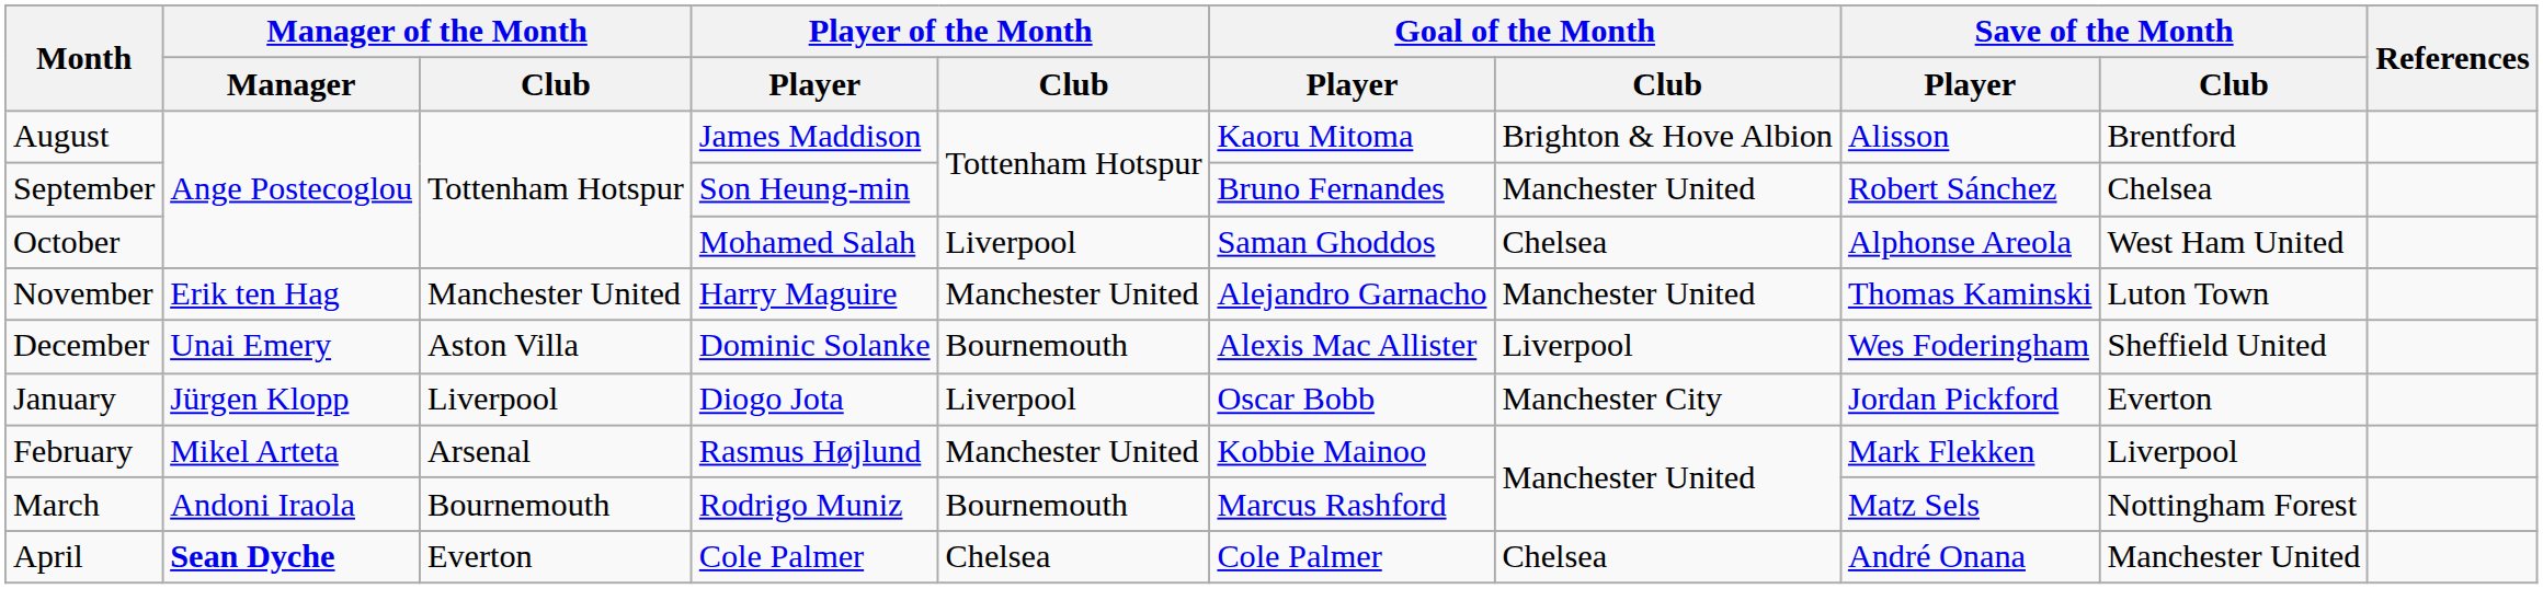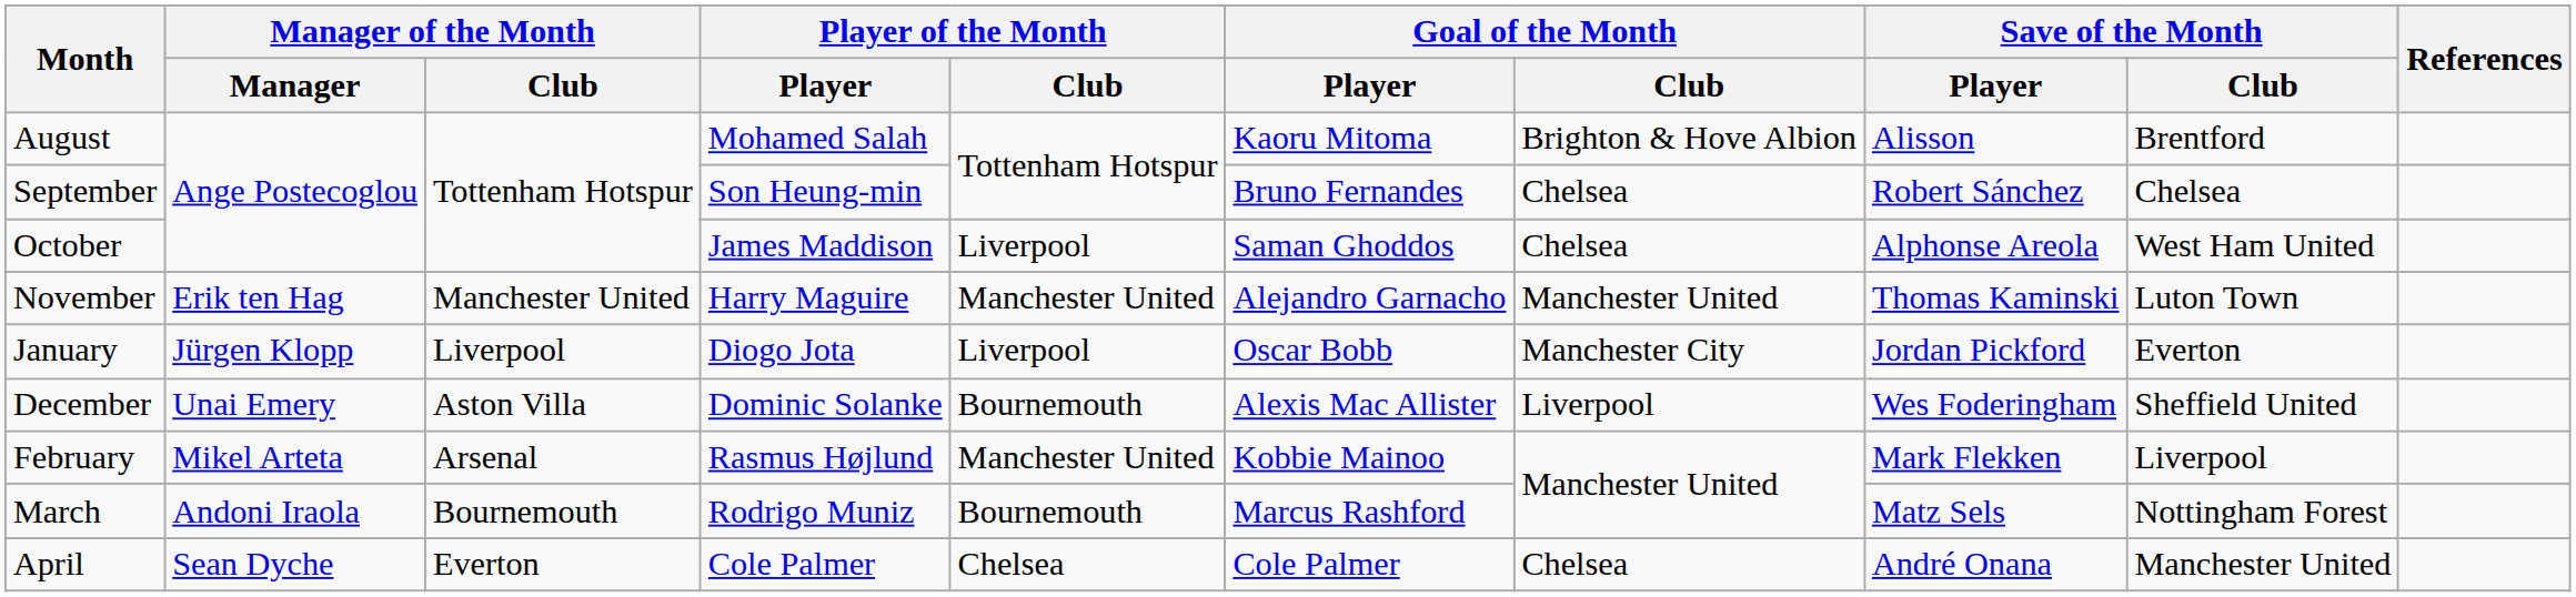August | Player of the Month / Player: James Maddison -> Mohamed Salah
September | Goal of the Month / Club: Manchester United -> Chelsea
October | Player of the Month / Player: Mohamed Salah -> James Maddison
rows swapped: December <-> January
April | Manager of the Month / Manager: bold -> normal
